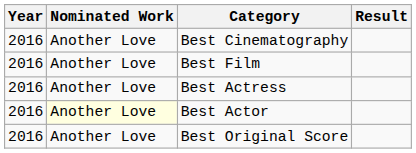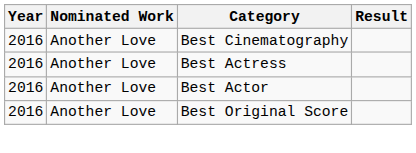- row: 2016 | Another Love | Best Film
Best Actor | Nominated Work: lightyellow background -> no background
